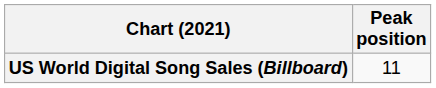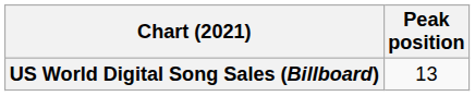US World Digital Song Sales (Billboard) | Peak position: 11 -> 13
